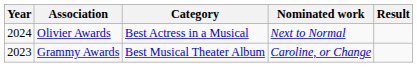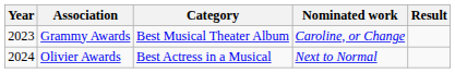rows swapped: Grammy Awards <-> Olivier Awards
